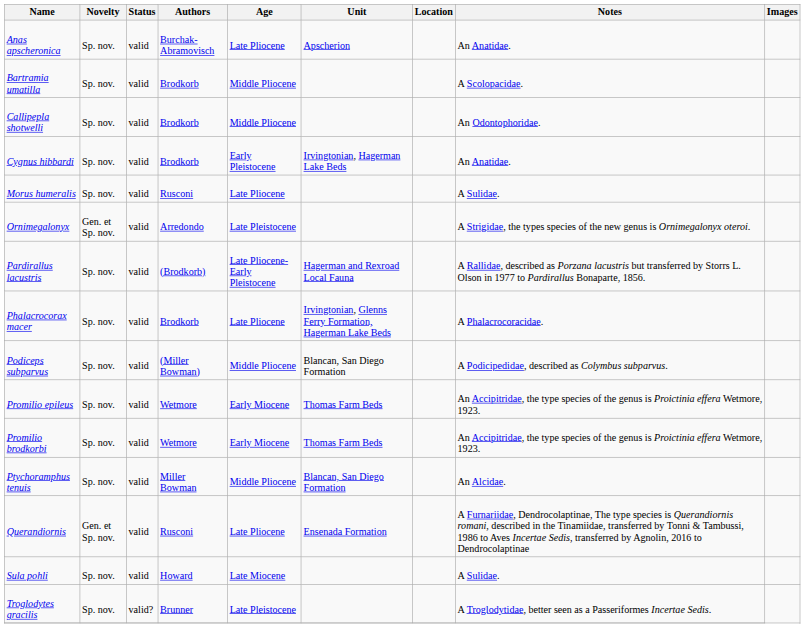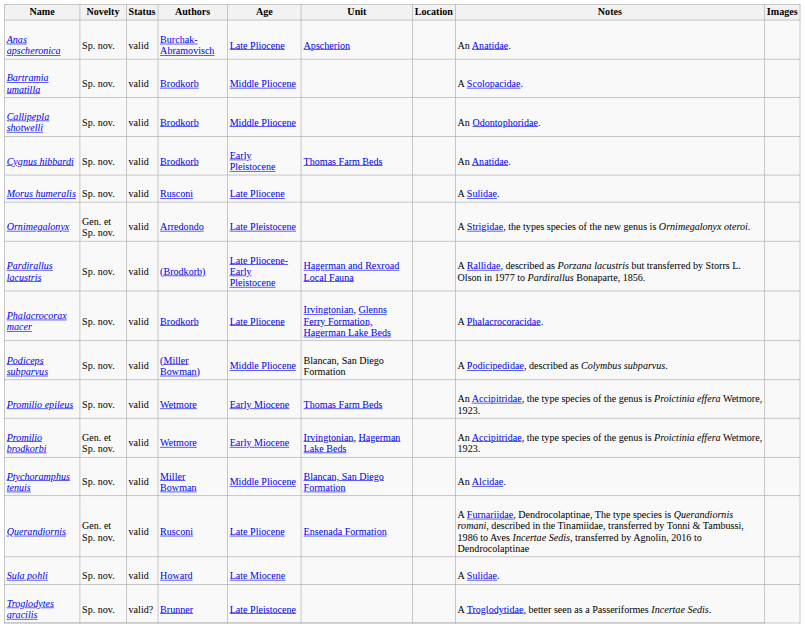Cygnus hibbardi | Unit: Irvingtonian, Hagerman Lake Beds -> Thomas Farm Beds
Promilio brodkorbi | Novelty: Sp. nov. -> Gen. et Sp. nov.
Promilio brodkorbi | Unit: Thomas Farm Beds -> Irvingtonian, Hagerman Lake Beds
